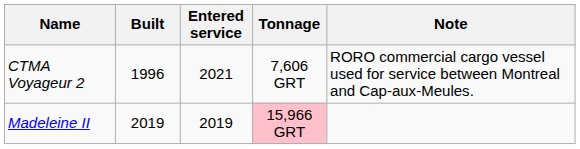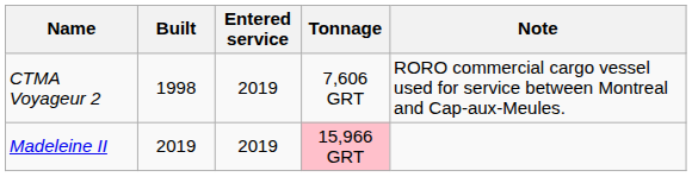CTMA Voyageur 2 | Built: 1996 -> 1998
CTMA Voyageur 2 | Entered service: 2021 -> 2019
